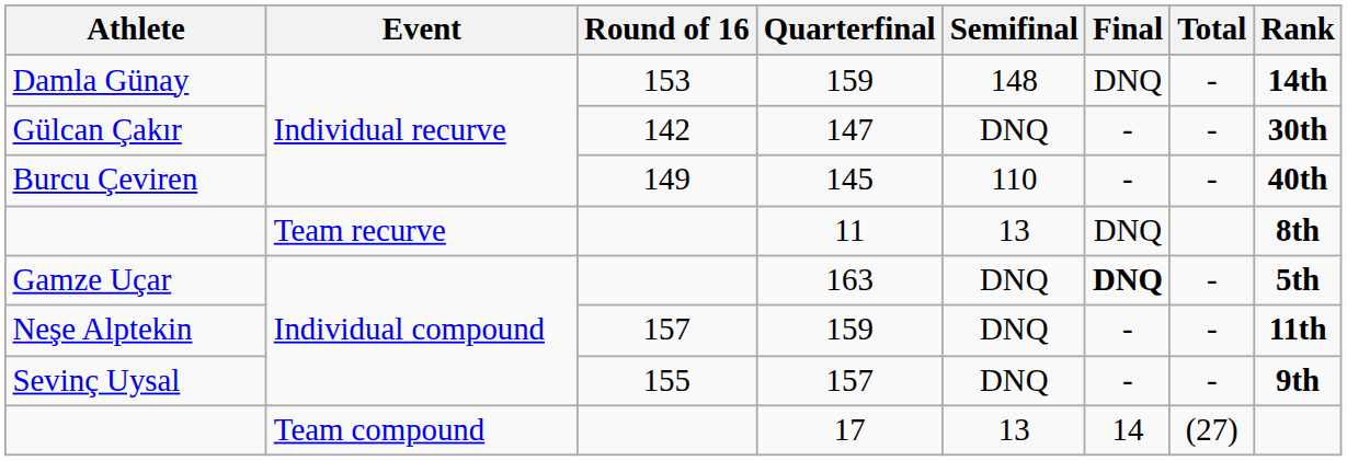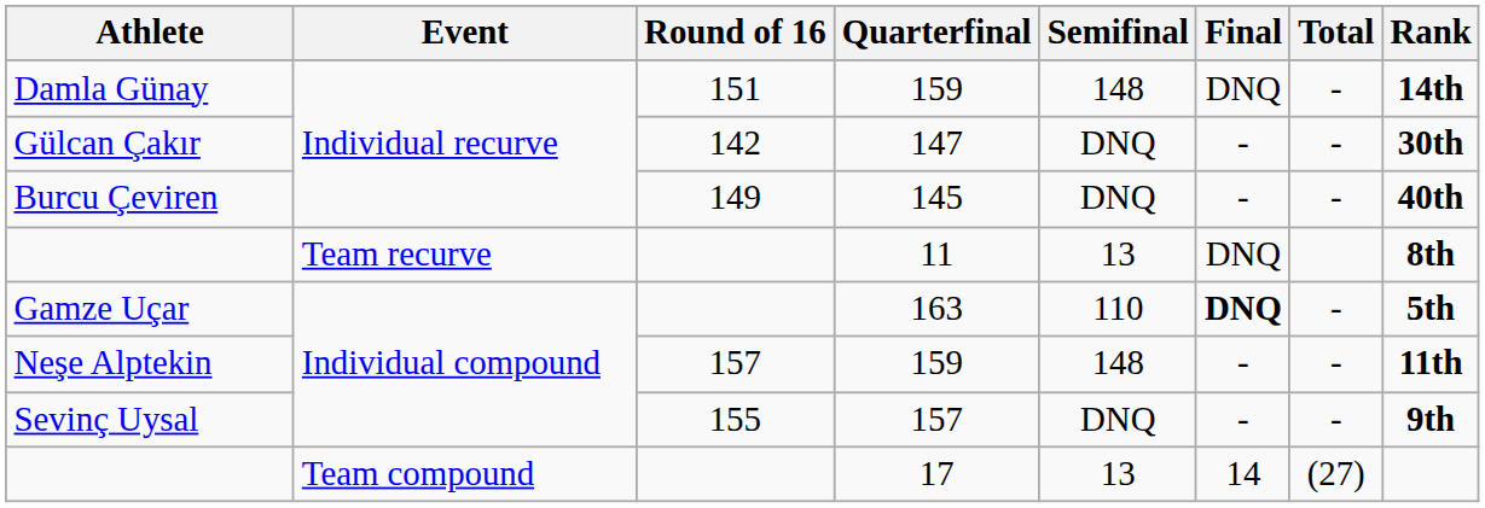Damla Günay | Round of 16: 153 -> 151
Burcu Çeviren | Semifinal: 110 -> DNQ
Gamze Uçar | Semifinal: DNQ -> 110
Neşe Alptekin | Semifinal: DNQ -> 148
